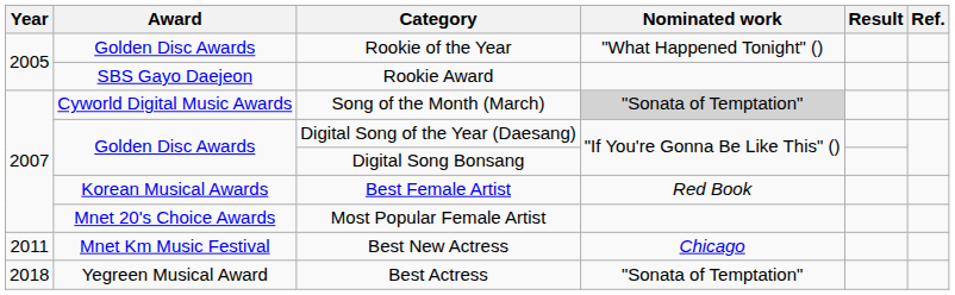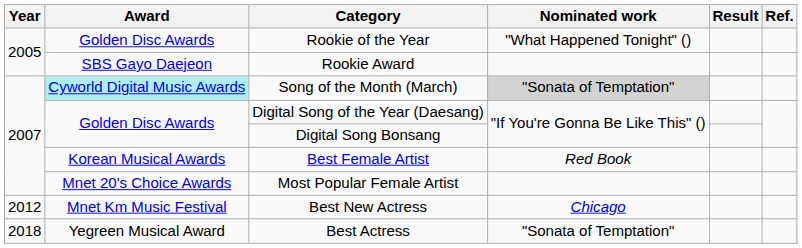Song of the Month (March) | Award: no background -> paleturquoise background
Best New Actress | Year: 2011 -> 2012
